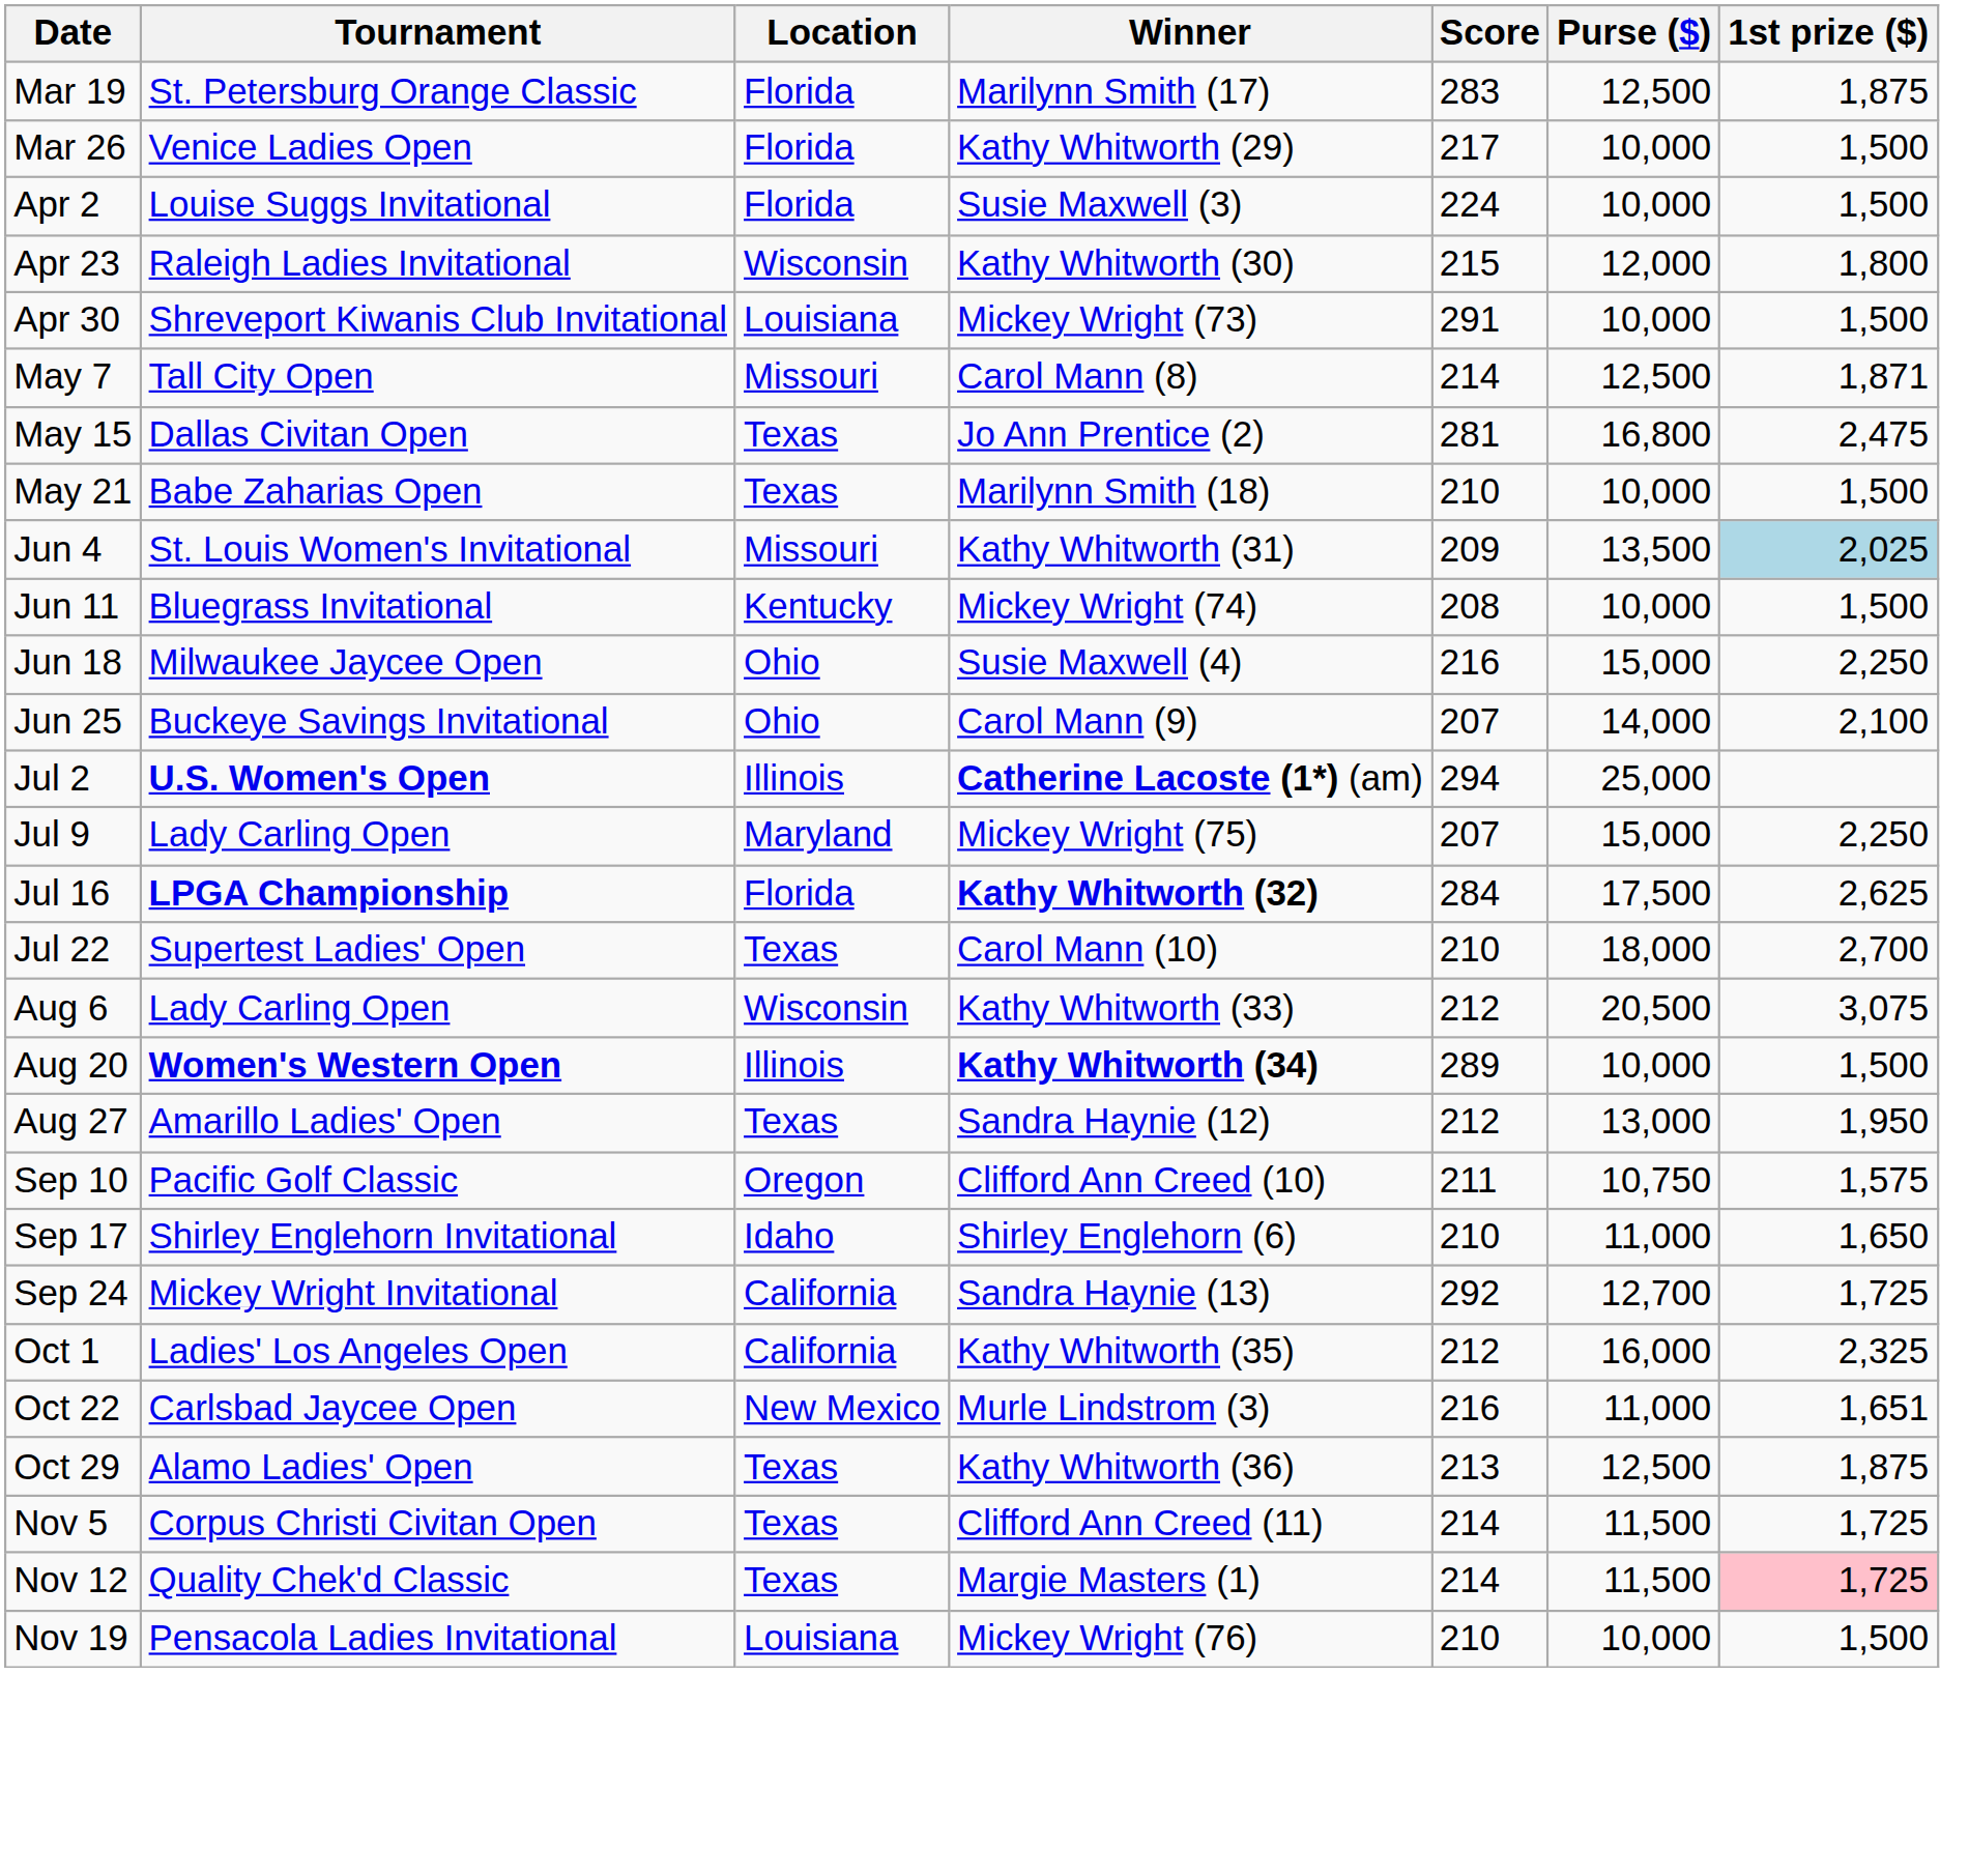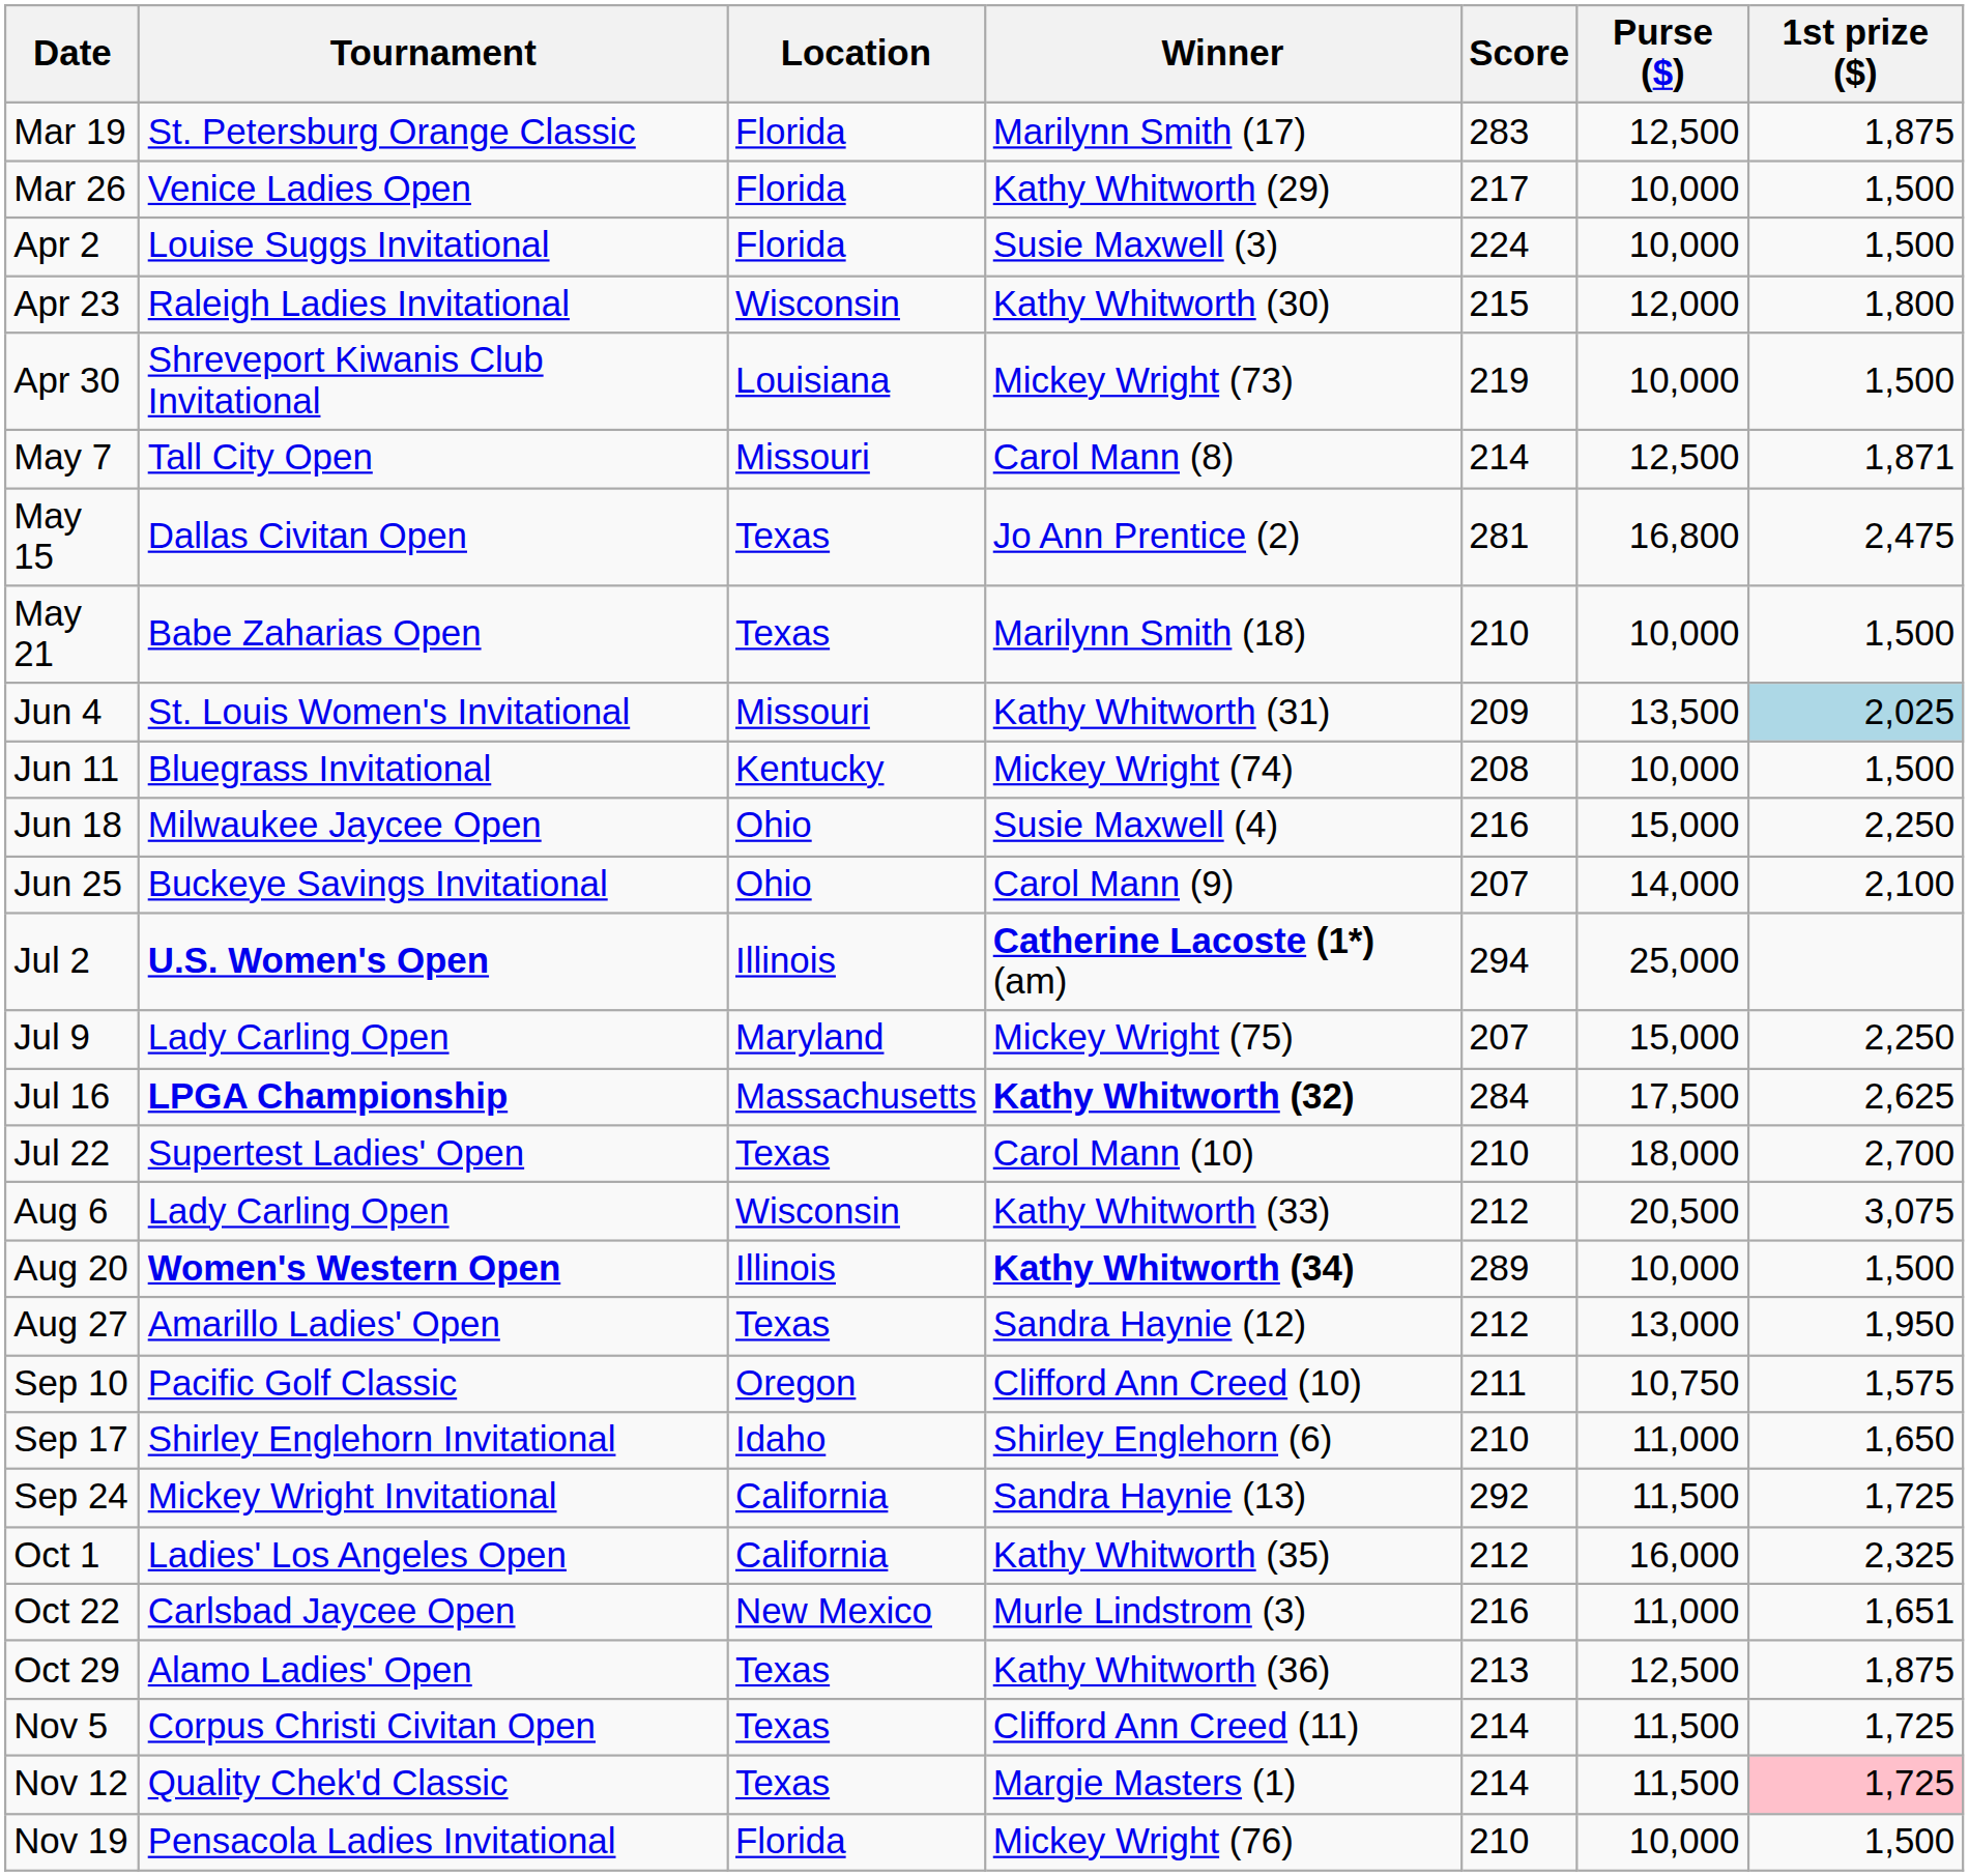Apr 30 | Score: 291 -> 219
Jul 16 | Location: Florida -> Massachusetts
Sep 24 | Purse ($): 12,700 -> 11,500
Nov 19 | Location: Louisiana -> Florida
